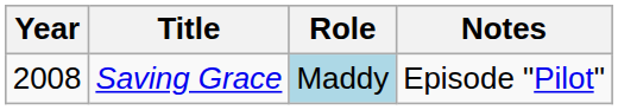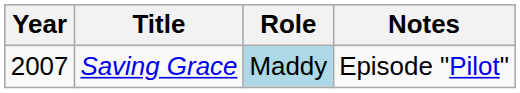Saving Grace | Year: 2008 -> 2007
